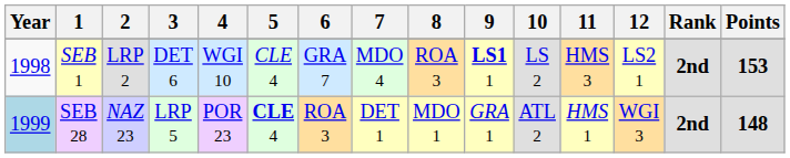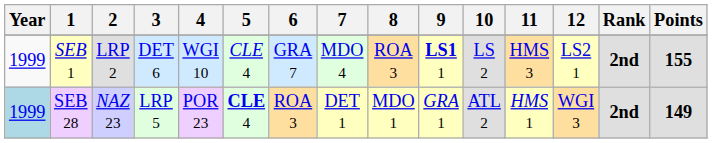SEB 1 | Year: 1998 -> 1999
SEB 1 | Points: 153 -> 155
SEB 28 | Points: 148 -> 149
